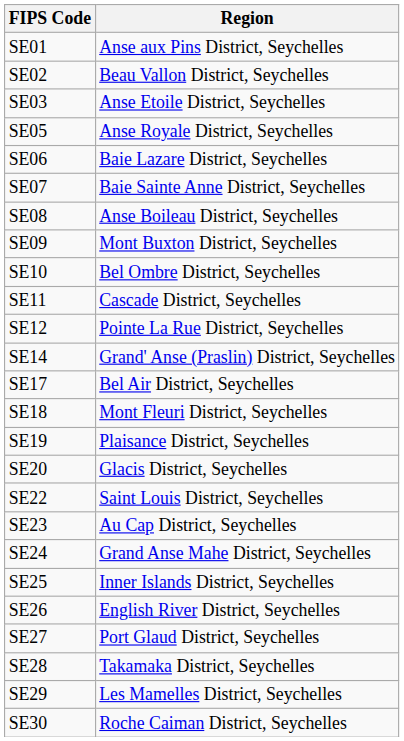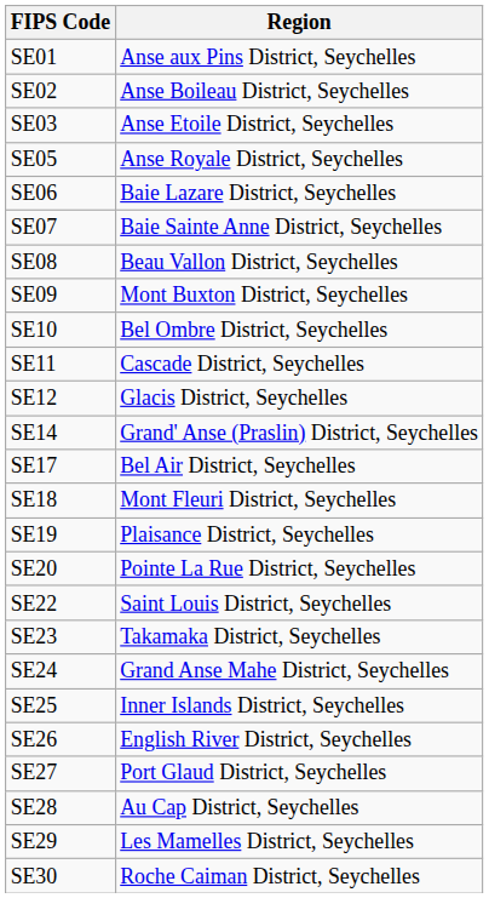SE02 | Region: Beau Vallon District, Seychelles -> Anse Boileau District, Seychelles
SE08 | Region: Anse Boileau District, Seychelles -> Beau Vallon District, Seychelles
SE12 | Region: Pointe La Rue District, Seychelles -> Glacis District, Seychelles
SE20 | Region: Glacis District, Seychelles -> Pointe La Rue District, Seychelles
SE23 | Region: Au Cap District, Seychelles -> Takamaka District, Seychelles
SE28 | Region: Takamaka District, Seychelles -> Au Cap District, Seychelles
